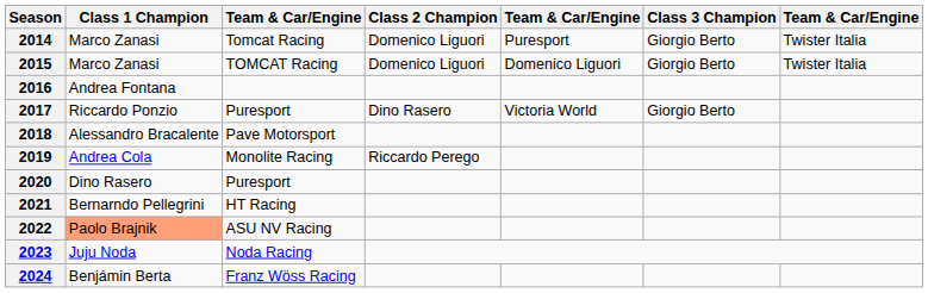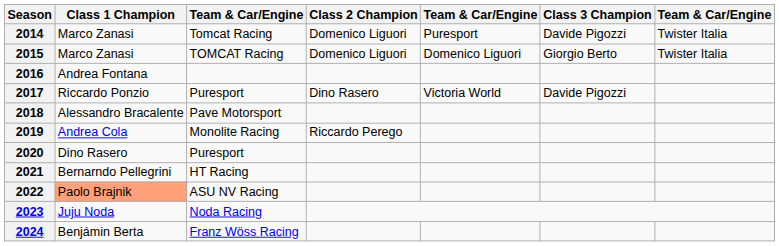2014 | Class 3 Champion: Giorgio Berto -> Davide Pigozzi
2017 | Class 3 Champion: Giorgio Berto -> Davide Pigozzi
